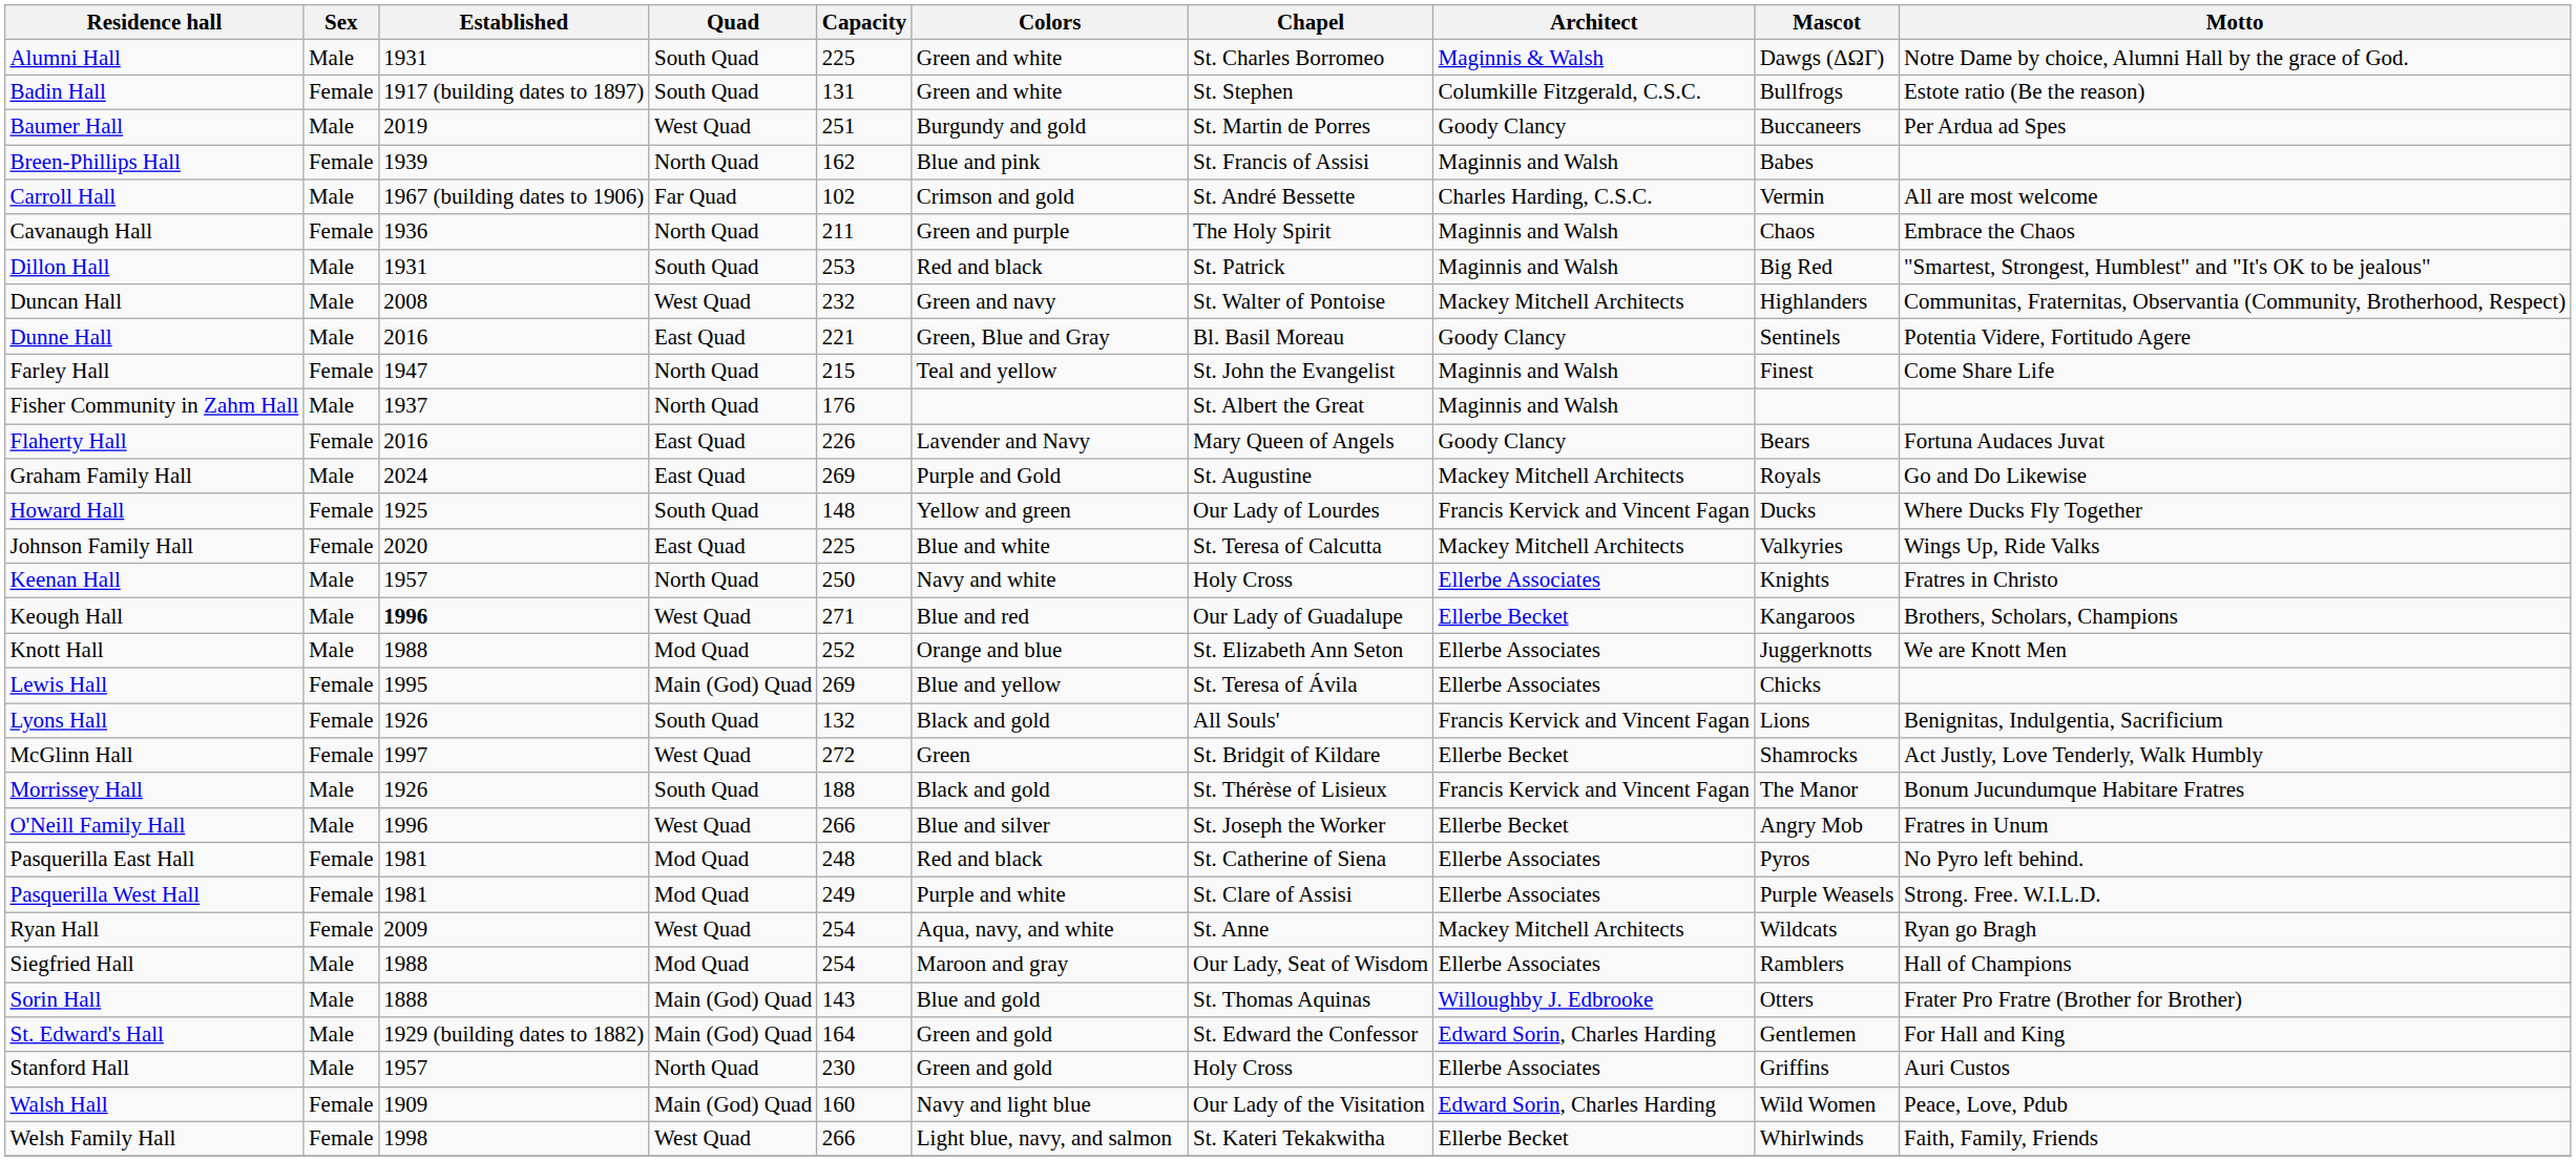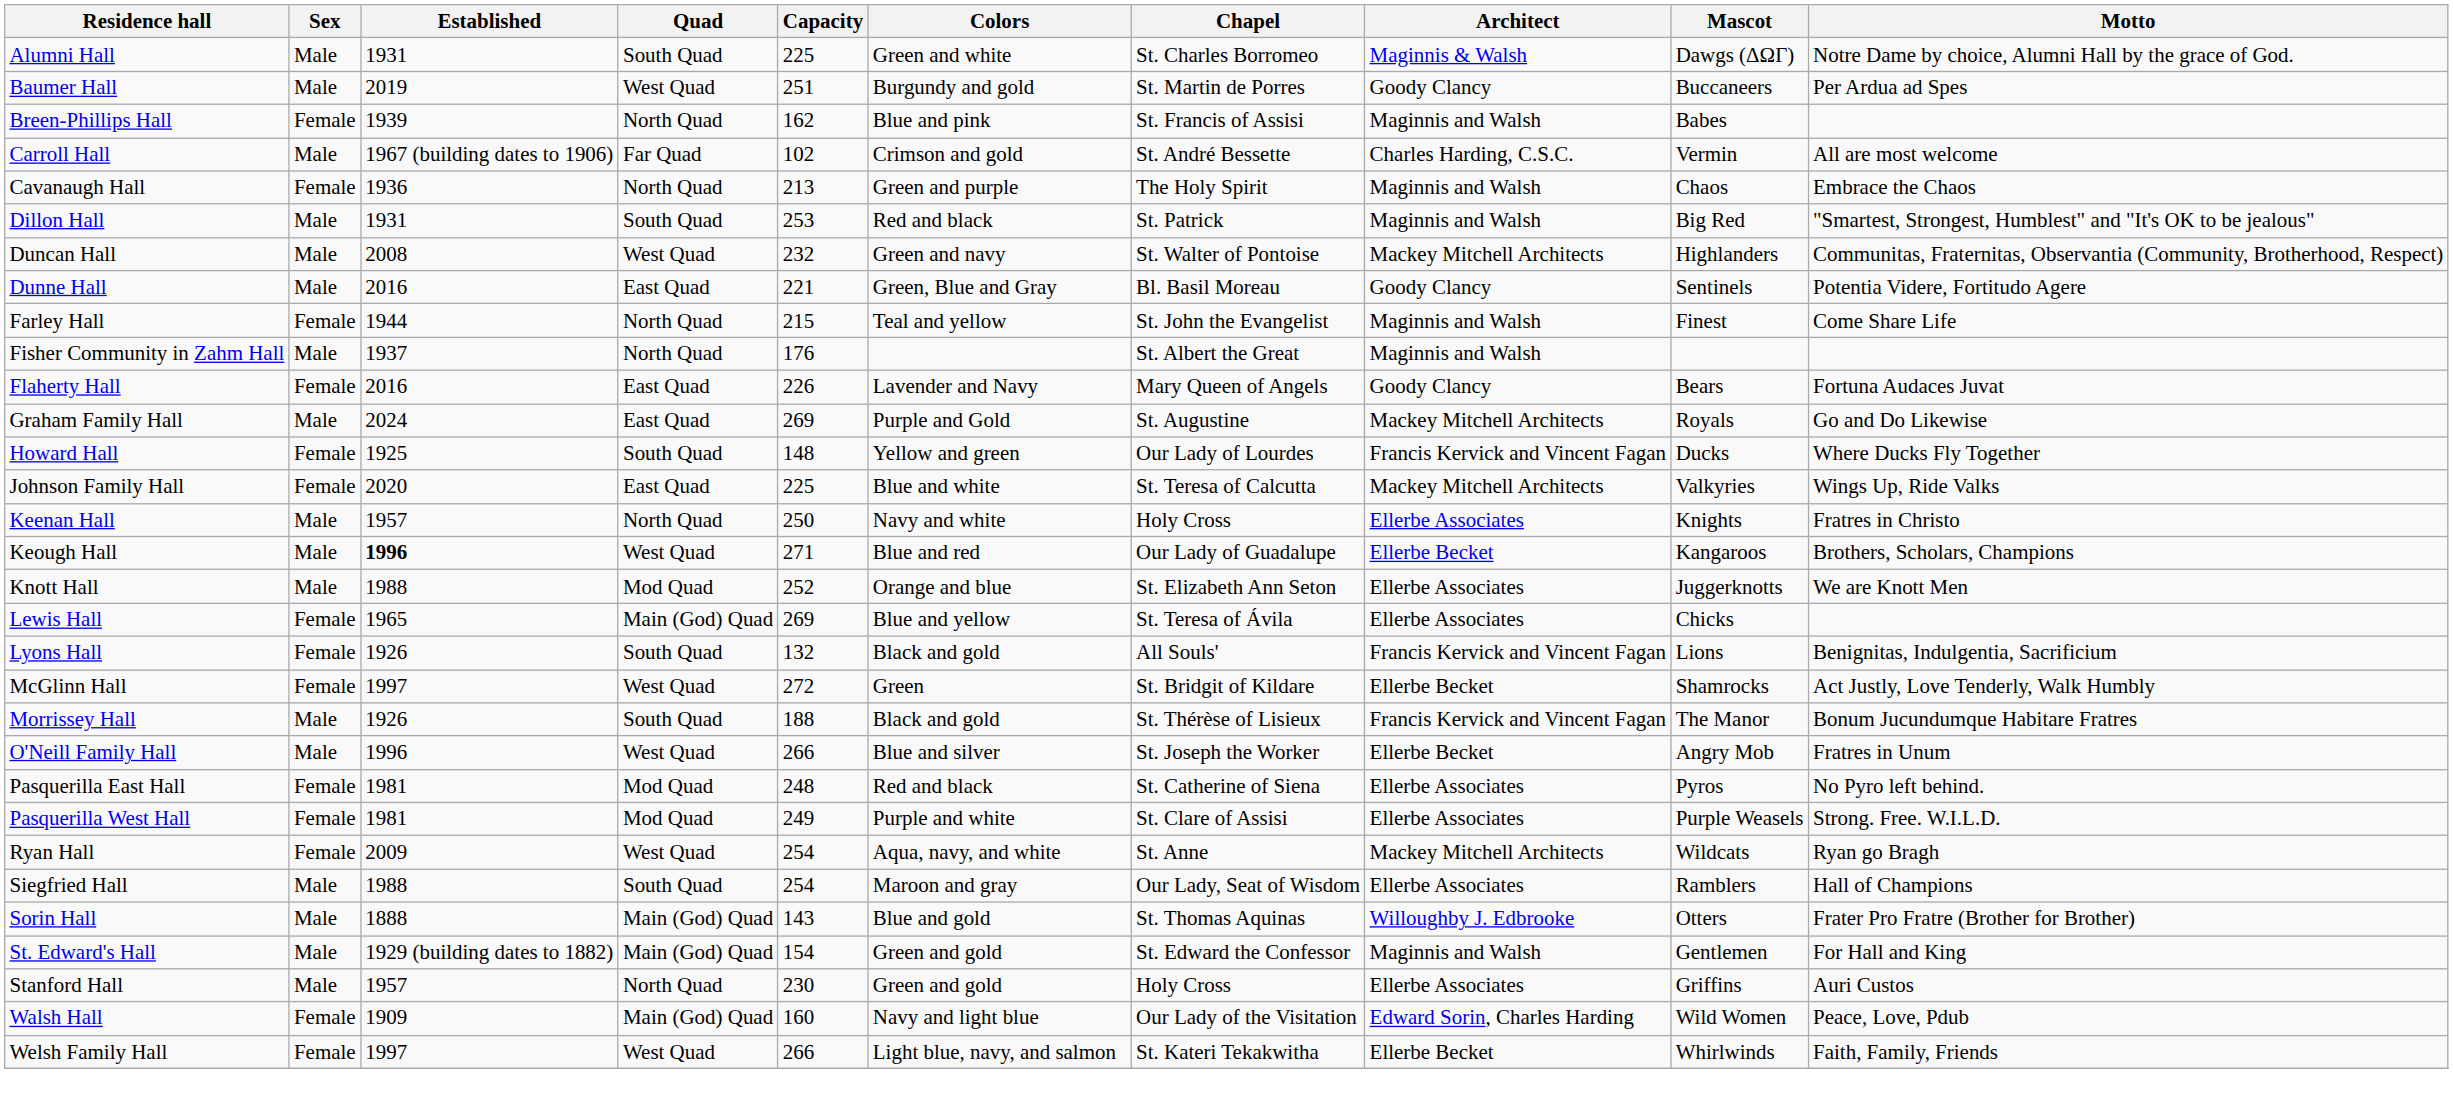- row: Badin Hall | Female | 1917 (building dates to 1897) | South Quad | 131 | Green and white | St. Stephen | Columkille Fitzgerald, C.S.C. | Bullfrogs | Estote ratio (Be the reason)
Cavanaugh Hall | Capacity: 211 -> 213
Farley Hall | Established: 1947 -> 1944
Lewis Hall | Established: 1995 -> 1965
Siegfried Hall | Quad: Mod Quad -> South Quad
St. Edward's Hall | Capacity: 164 -> 154
St. Edward's Hall | Architect: Edward Sorin, Charles Harding -> Maginnis and Walsh
Welsh Family Hall | Established: 1998 -> 1997
